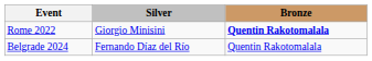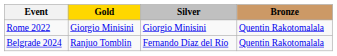+ column: Gold | Giorgio Minisini | Ranjuo Tomblin
Rome 2022 | Bronze: bold -> normal
